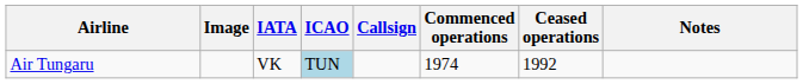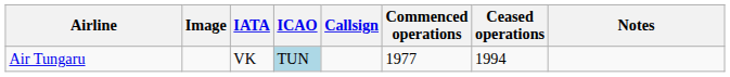Air Tungaru | Commenced operations: 1974 -> 1977
Air Tungaru | Ceased operations: 1992 -> 1994
